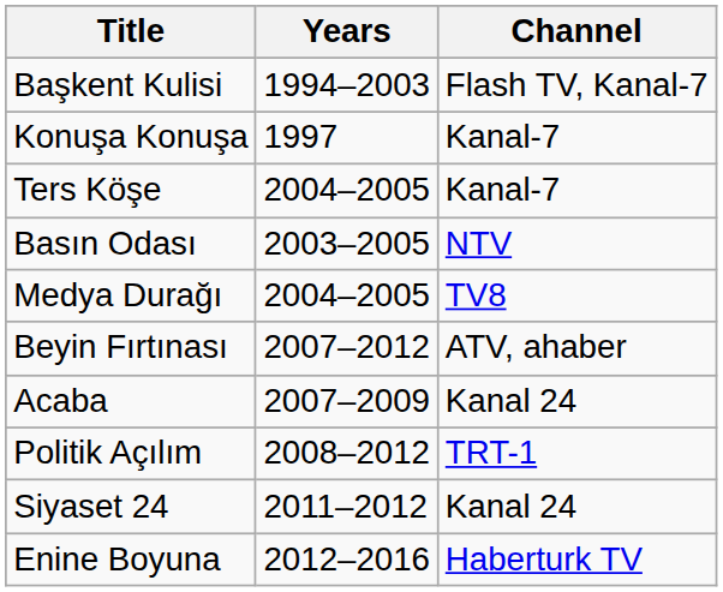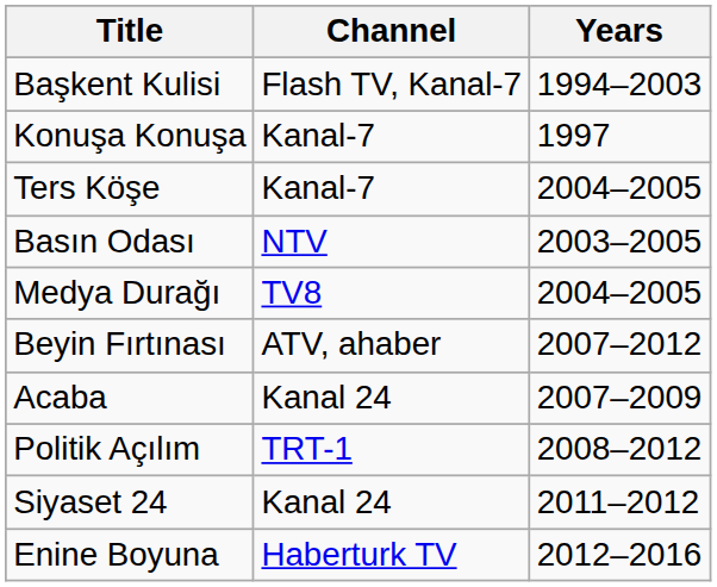columns swapped: Channel <-> Years
